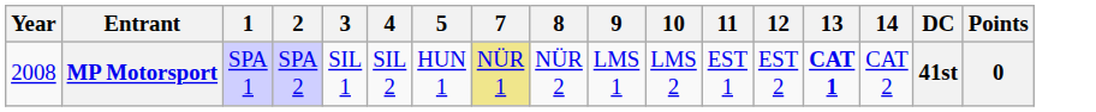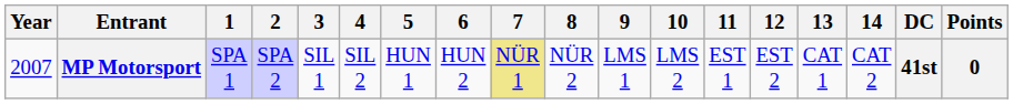+ column: 6 | HUN 2
MP Motorsport | Year: 2008 -> 2007
MP Motorsport | 13: bold -> normal
